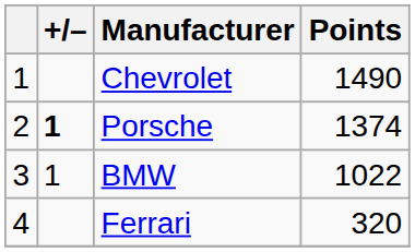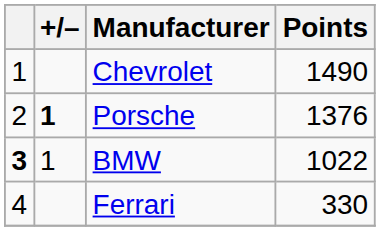Porsche | Points: 1374 -> 1376
BMW | column 1: normal -> bold
Ferrari | Points: 320 -> 330
